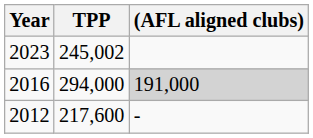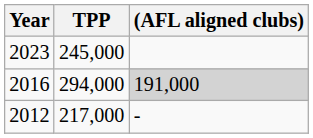2023 | TPP: 245,002 -> 245,000
2012 | TPP: 217,600 -> 217,000
